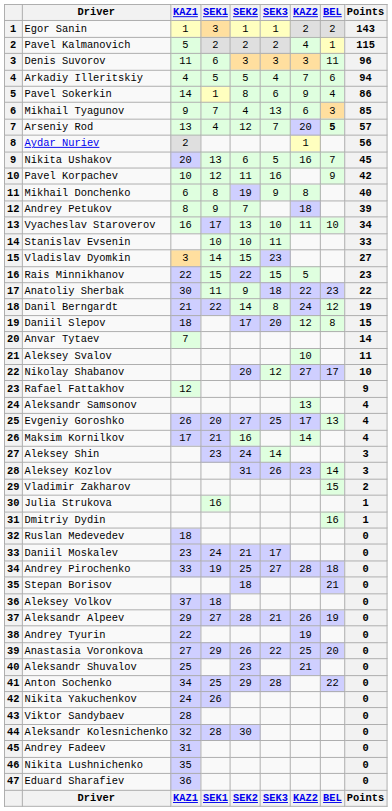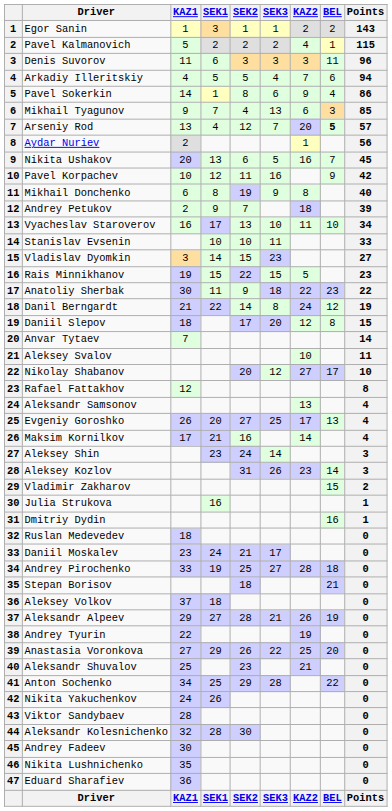Andrey Petukov | KAZ1: 8 -> 2
Rais Minnikhanov | KAZ1: 22 -> 19
Rafael Fattakhov | Points: 9 -> 8
Andrey Fadeev | KAZ1: 31 -> 30
